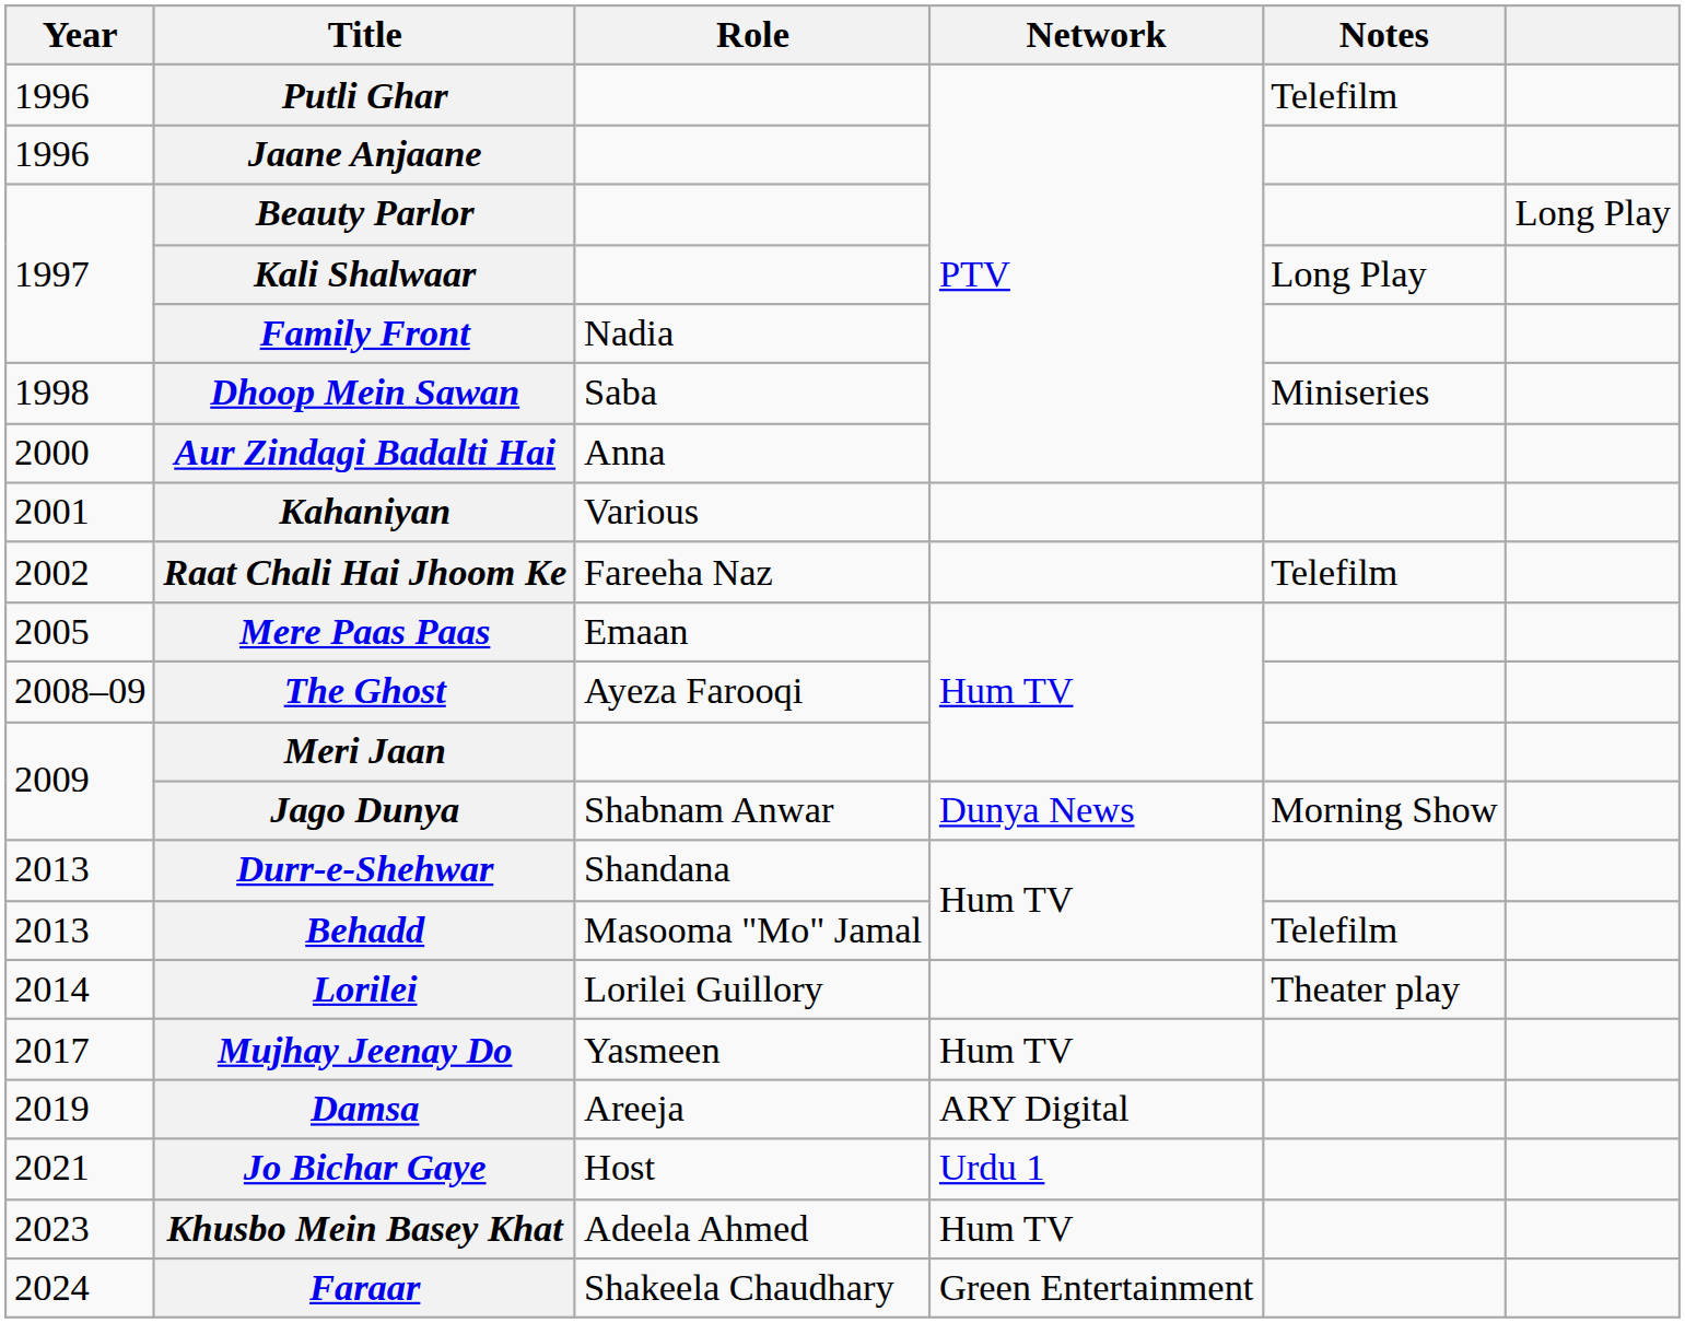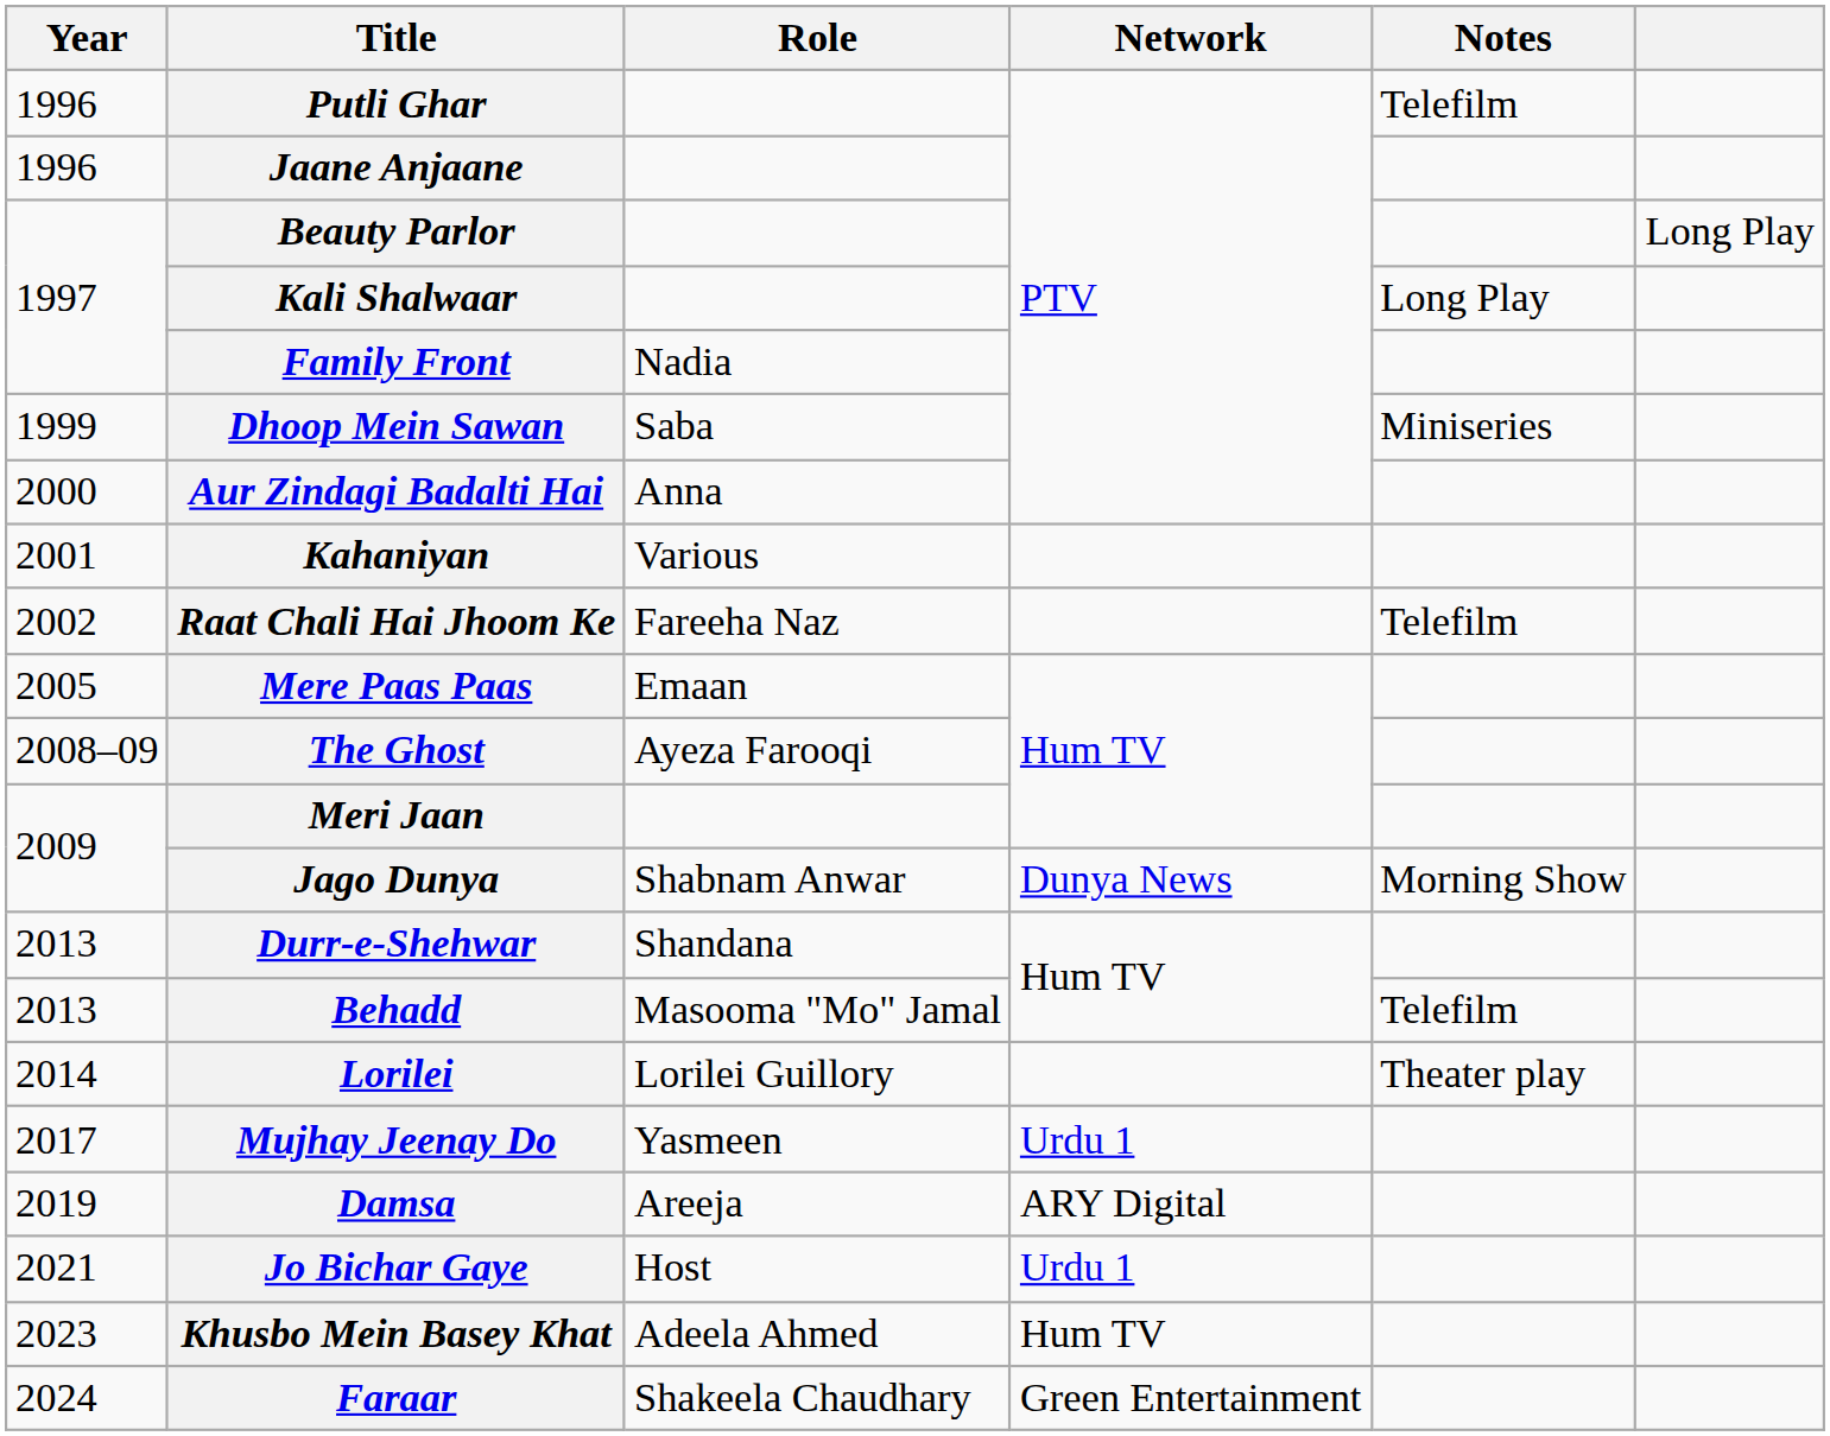Dhoop Mein Sawan | Year: 1998 -> 1999
Mujhay Jeenay Do | Network: Hum TV -> Urdu 1
